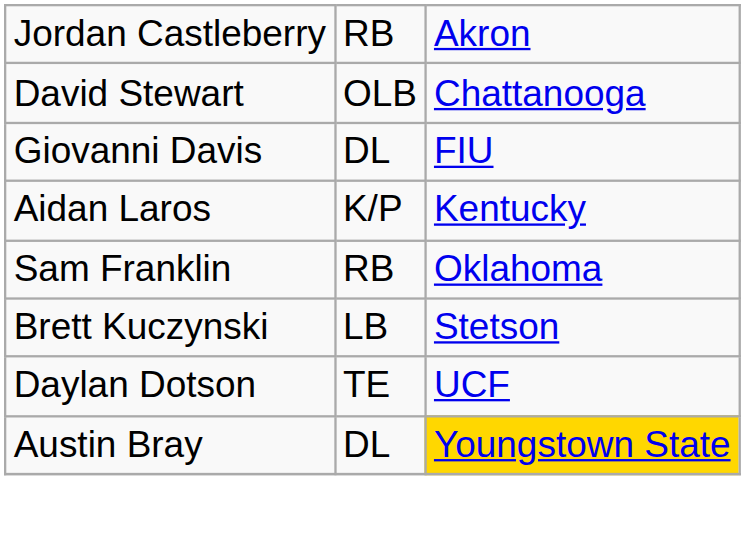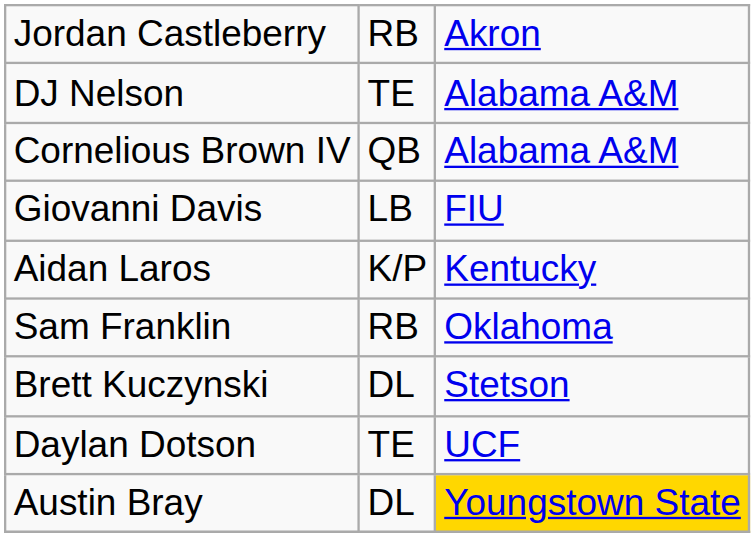+ row: DJ Nelson | TE | Alabama A&M
+ row: Cornelious Brown IV | QB | Alabama A&M
- row: David Stewart | OLB | Chattanooga
Giovanni Davis | column 2: DL -> LB
Brett Kuczynski | column 2: LB -> DL
